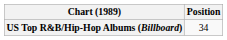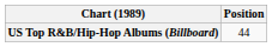US Top R&B/Hip-Hop Albums (Billboard) | Position: 34 -> 44
